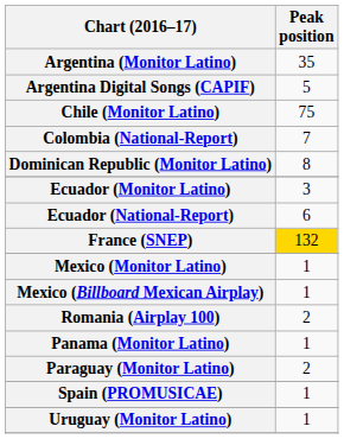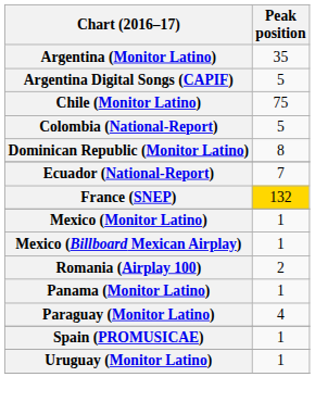Colombia (National-Report) | Peak position: 7 -> 5
- row: Ecuador (Monitor Latino) | 3
Ecuador (National-Report) | Peak position: 6 -> 7
Paraguay (Monitor Latino) | Peak position: 2 -> 4
